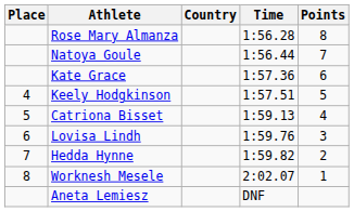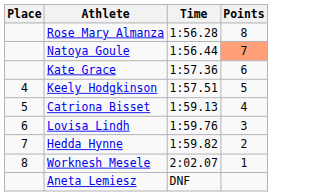- column: Country
Natoya Goule | Points: no background -> lightsalmon background
